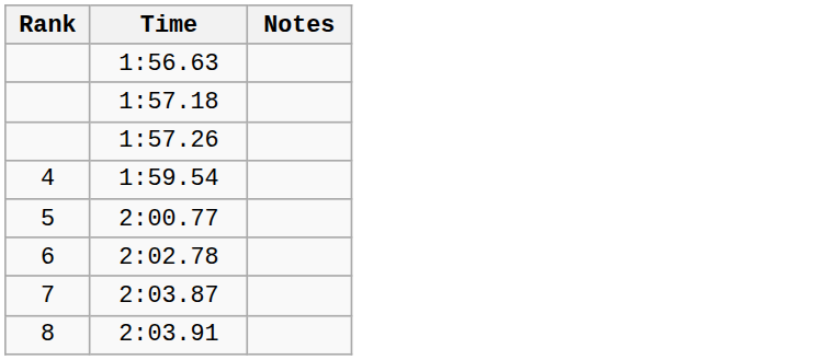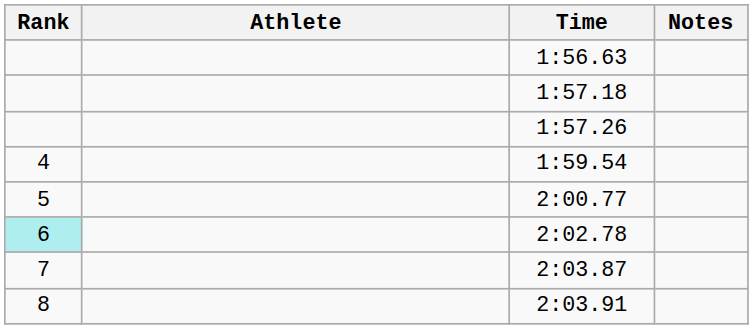+ column: Athlete
2:02.78 | Rank: no background -> paleturquoise background
